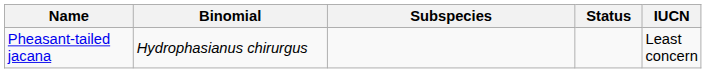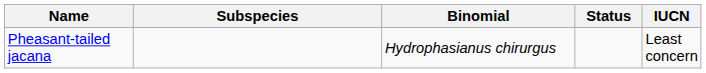columns swapped: Binomial <-> Subspecies
